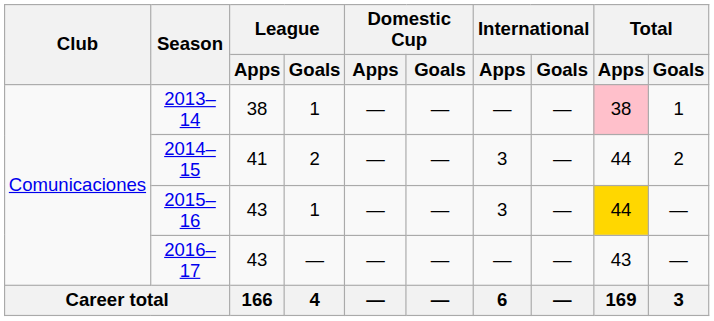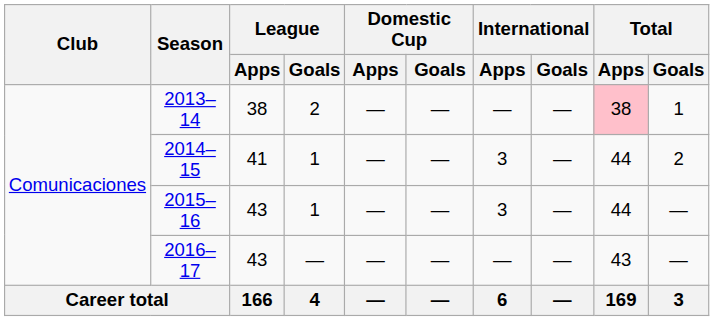2013–14 | League / Goals: 1 -> 2
2014–15 | League / Goals: 2 -> 1
2015–16 | Total / Apps: gold background -> no background
